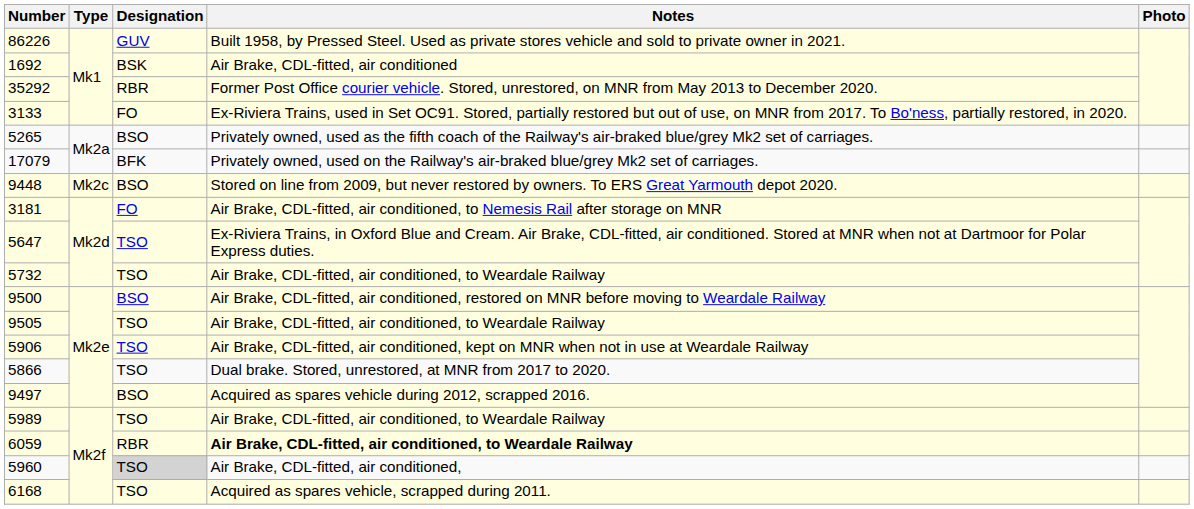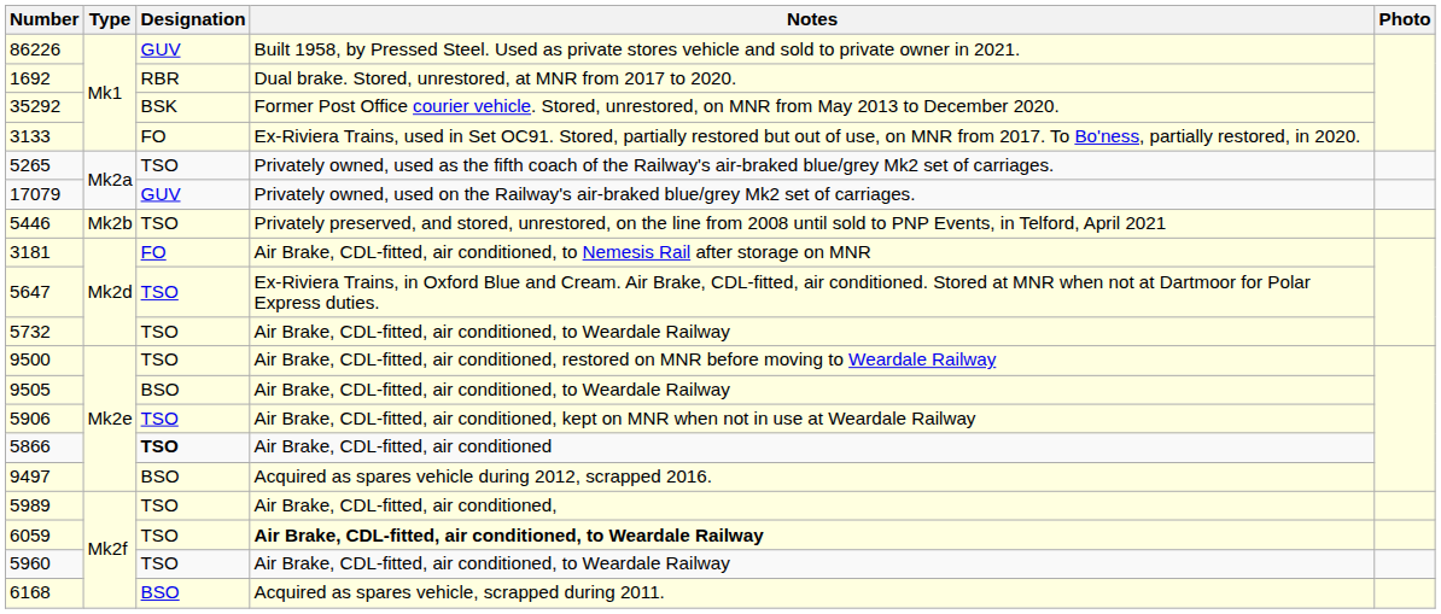1692 | Designation: BSK -> RBR
1692 | Notes: Air Brake, CDL-fitted, air conditioned -> Dual brake. Stored, unrestored, at MNR from 2017 to 2020.
35292 | Designation: RBR -> BSK
5265 | Designation: BSO -> TSO
17079 | Designation: BFK -> GUV
+ row: 5446 | Mk2b | TSO | Privately preserved, and stored, unrestored, on the line from 2008 until sold to PNP Events, in Telford, April 2021
- row: 9448 | Mk2c | BSO | Stored on line from 2009, but never restored by owners. To ERS Great Yarmouth depot 2020.
9500 | Designation: BSO -> TSO
9505 | Designation: TSO -> BSO
5866 | Designation: normal -> bold
5866 | Notes: Dual brake. Stored, unrestored, at MNR from 2017 to 2020. -> Air Brake, CDL-fitted, air conditioned
5989 | Notes: Air Brake, CDL-fitted, air conditioned, to Weardale Railway -> Air Brake, CDL-fitted, air conditioned,
6059 | Designation: RBR -> TSO
5960 | Designation: lightgrey background -> no background
5960 | Notes: Air Brake, CDL-fitted, air conditioned, -> Air Brake, CDL-fitted, air conditioned, to Weardale Railway
6168 | Designation: TSO -> BSO
